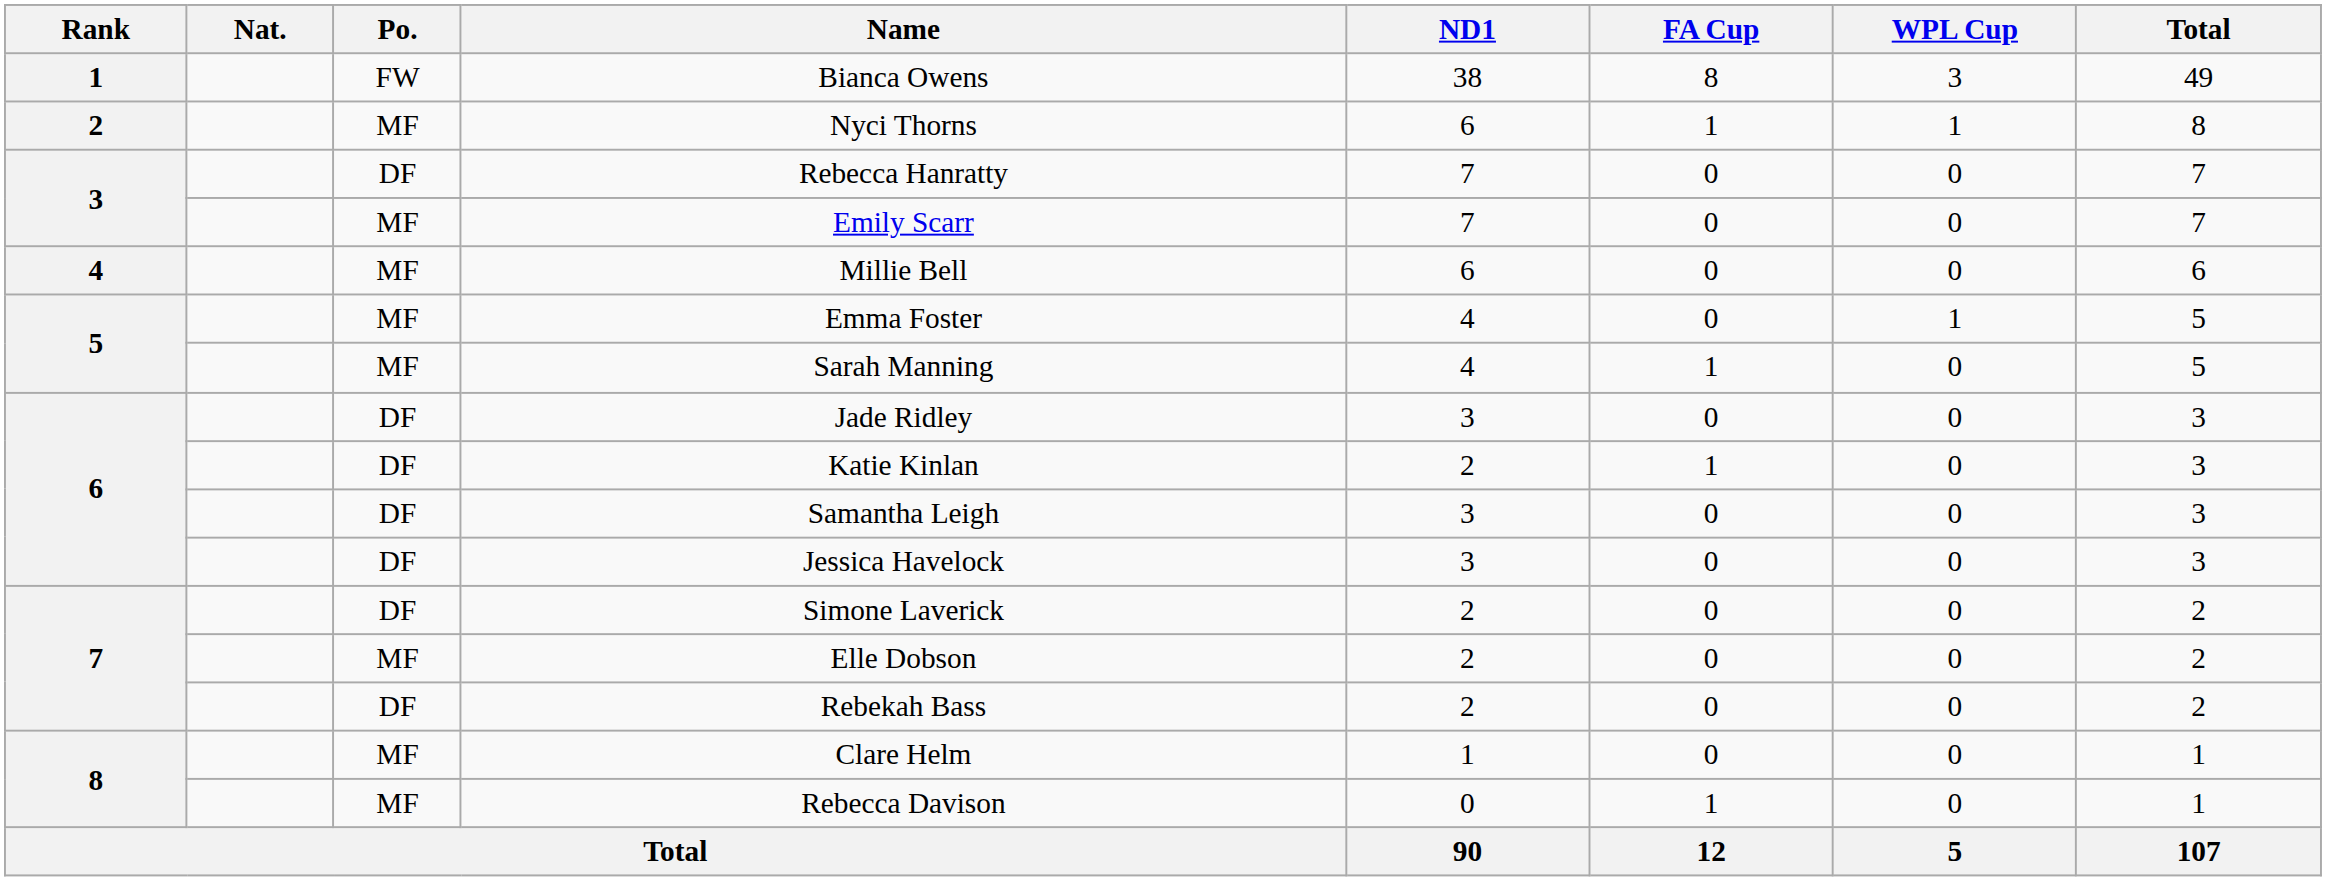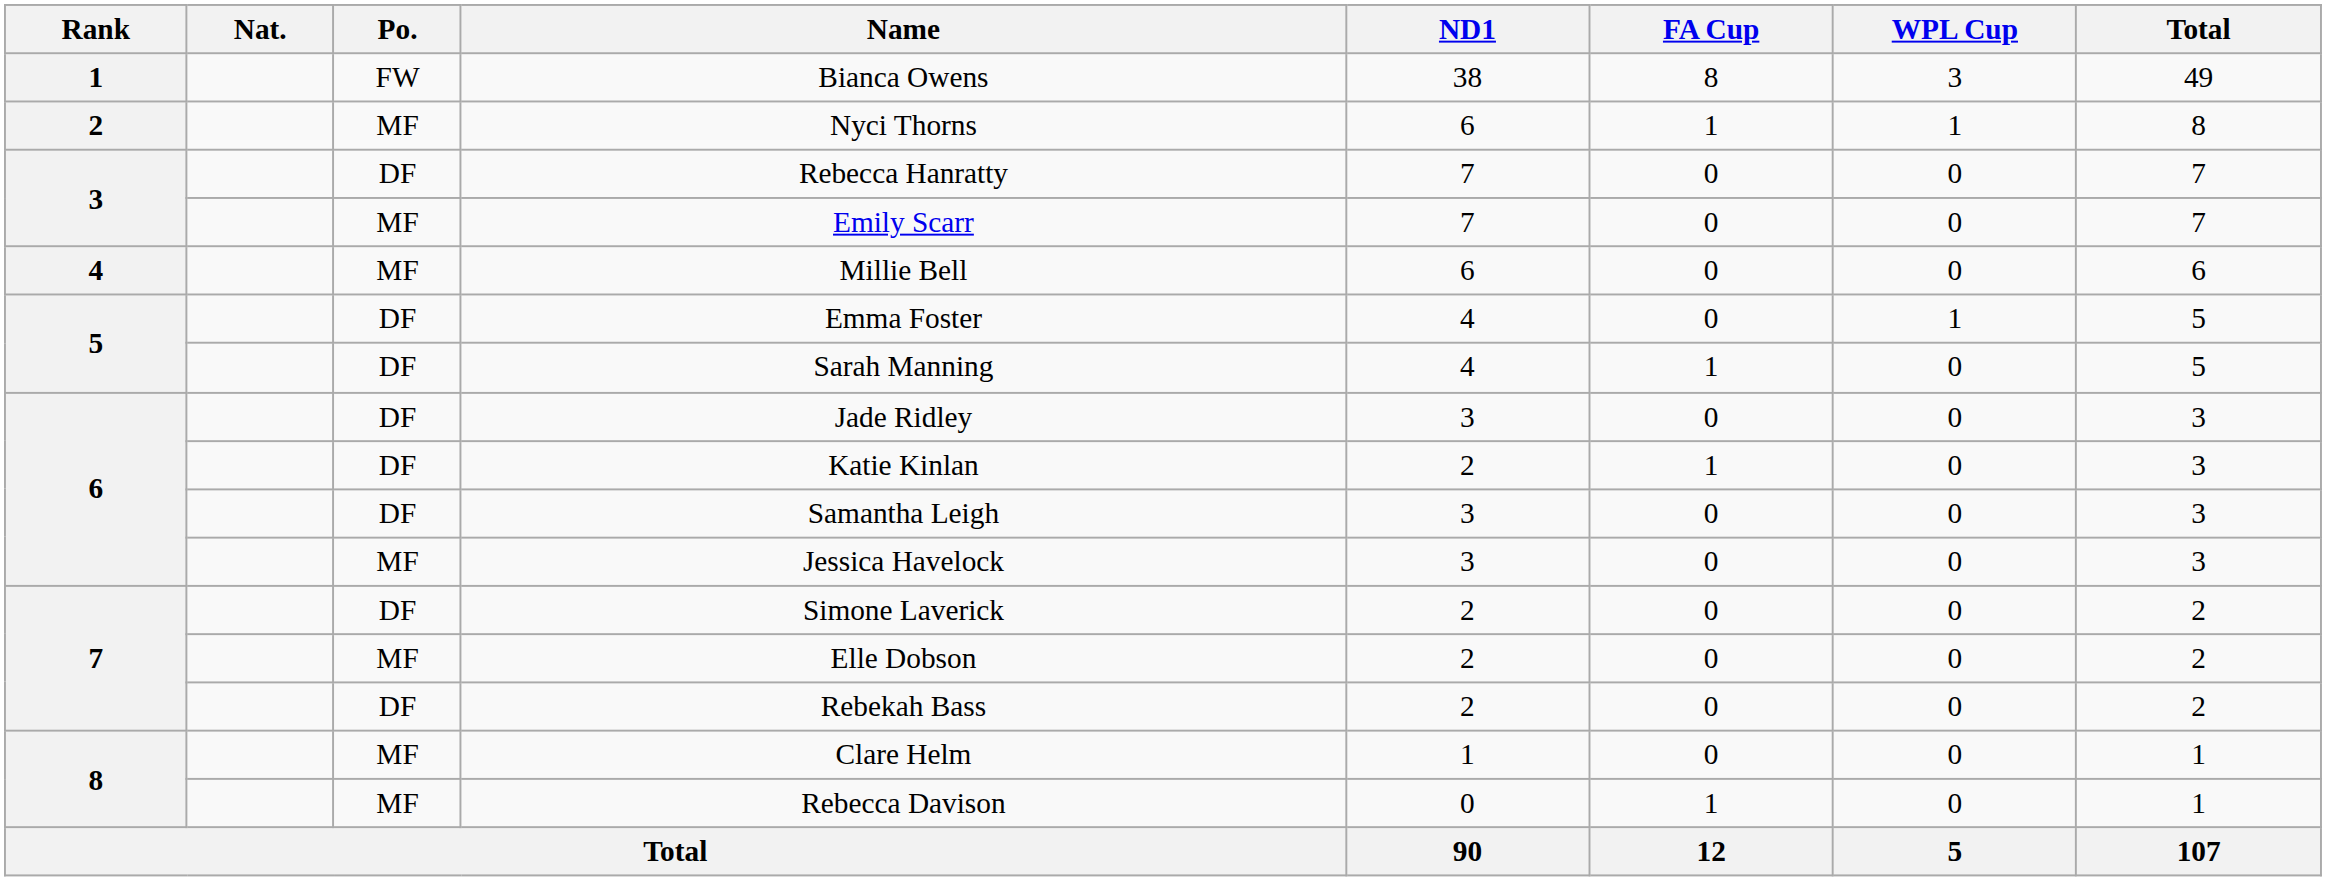Emma Foster | Po.: MF -> DF
Sarah Manning | Po.: MF -> DF
Jessica Havelock | Po.: DF -> MF
